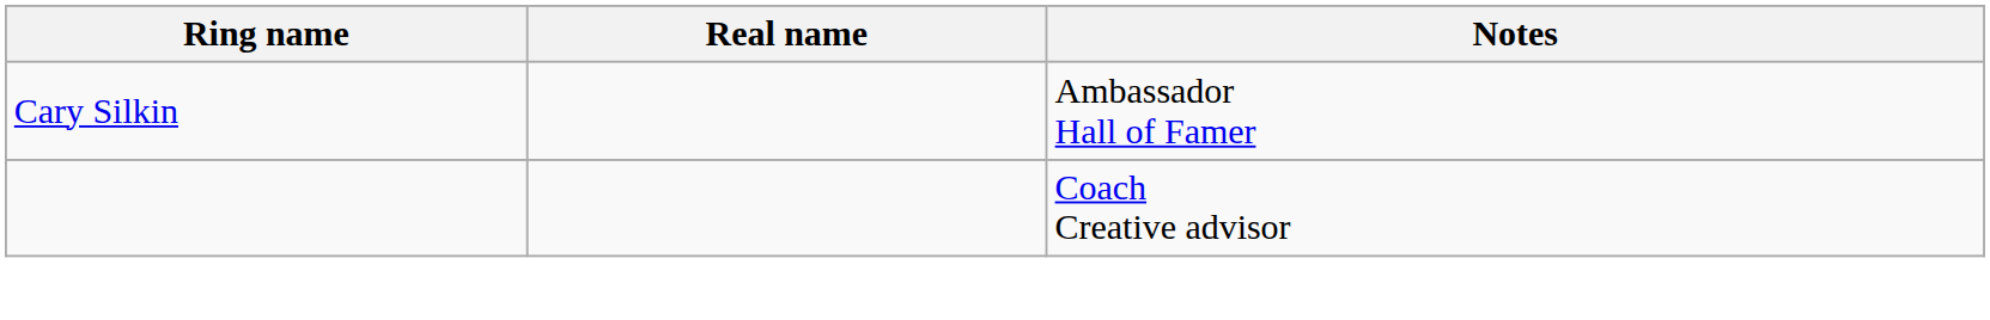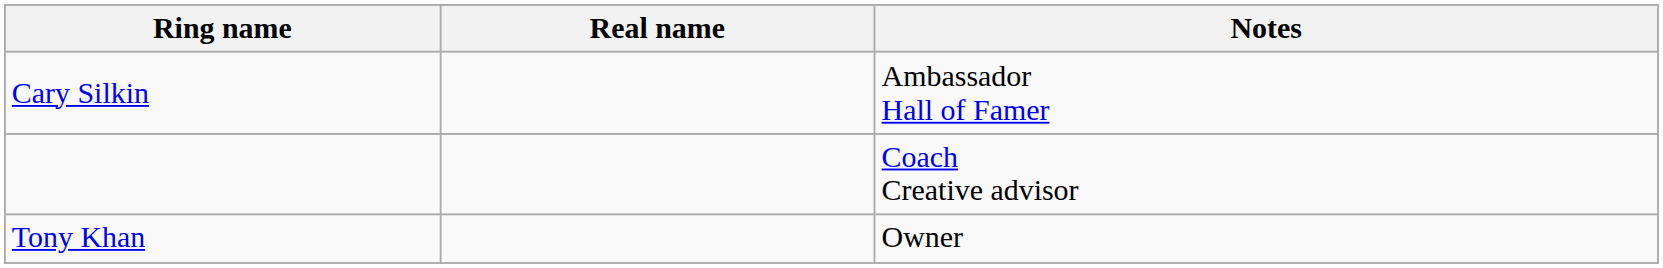+ row: Tony Khan | Owner
